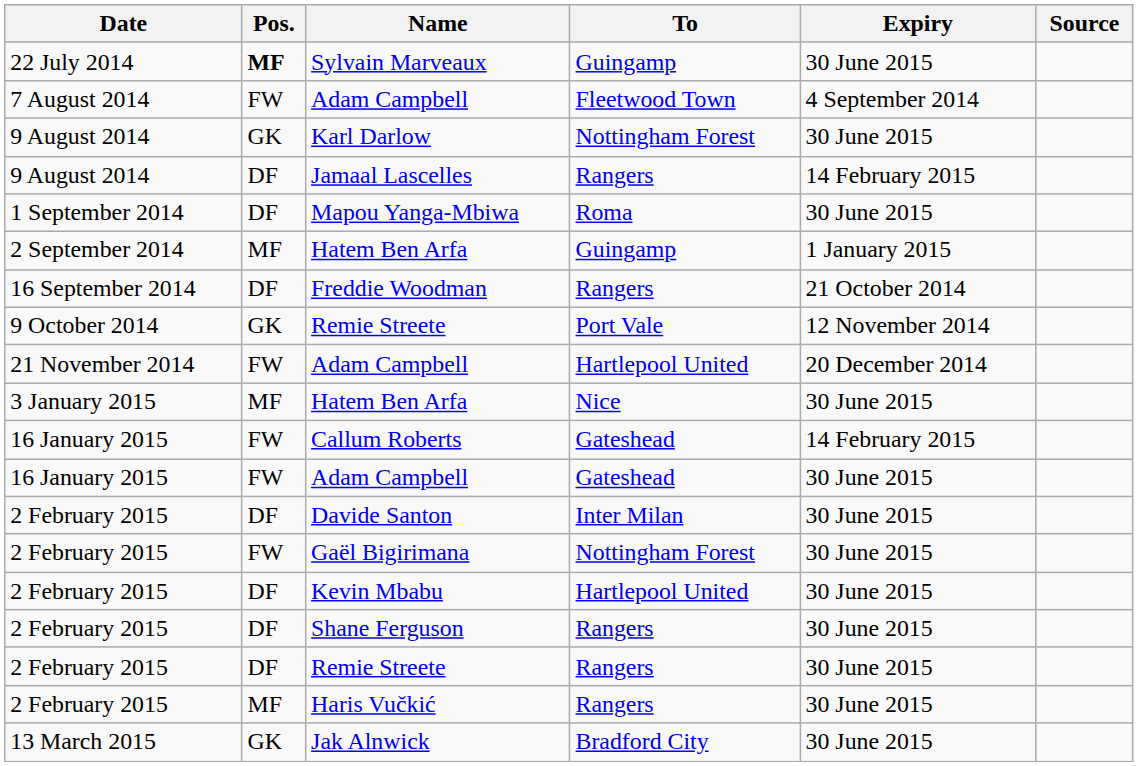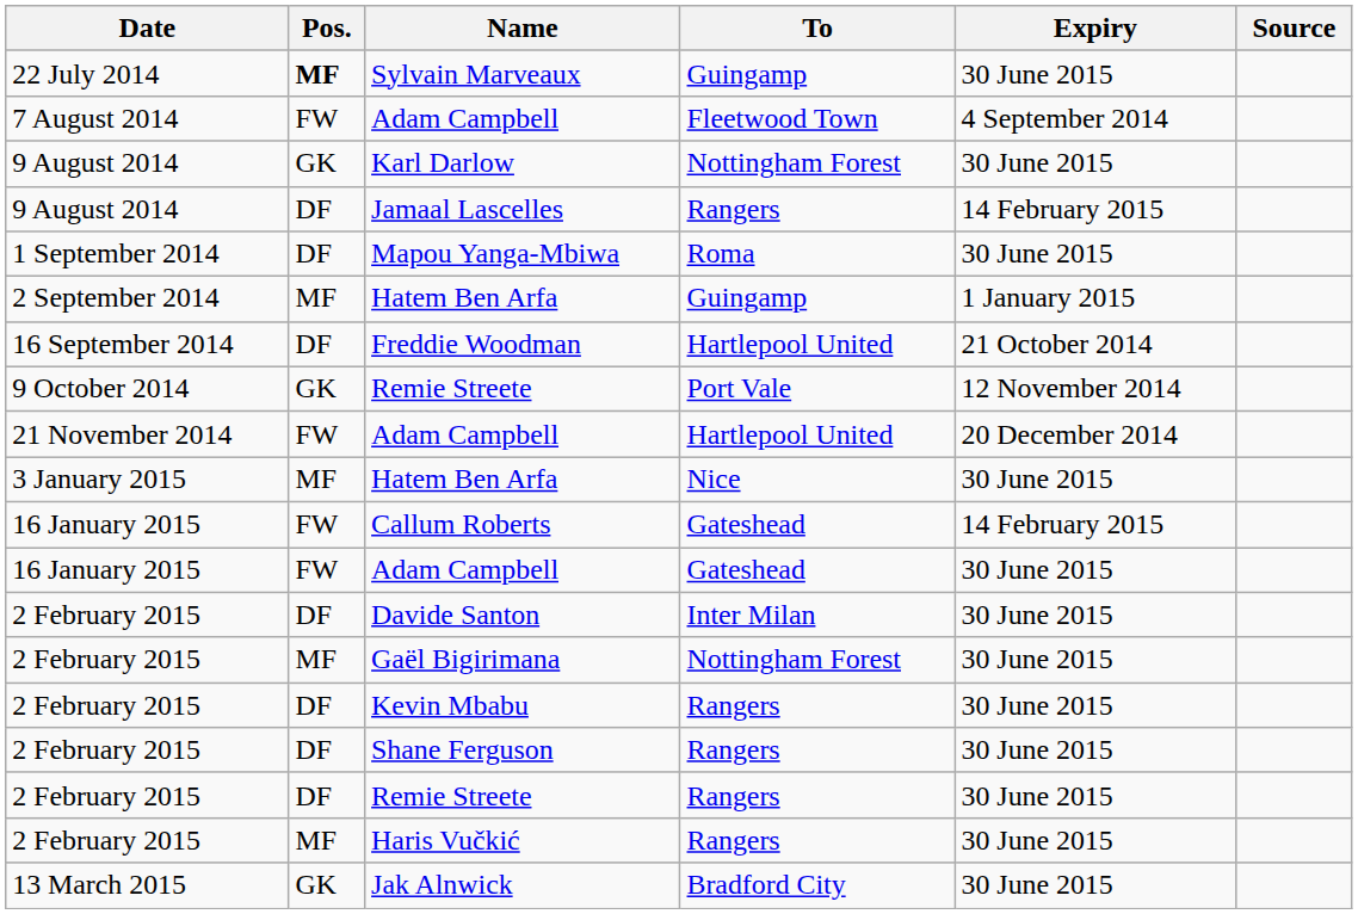Freddie Woodman | To: Rangers -> Hartlepool United
Gaël Bigirimana | Pos.: FW -> MF
Kevin Mbabu | To: Hartlepool United -> Rangers
